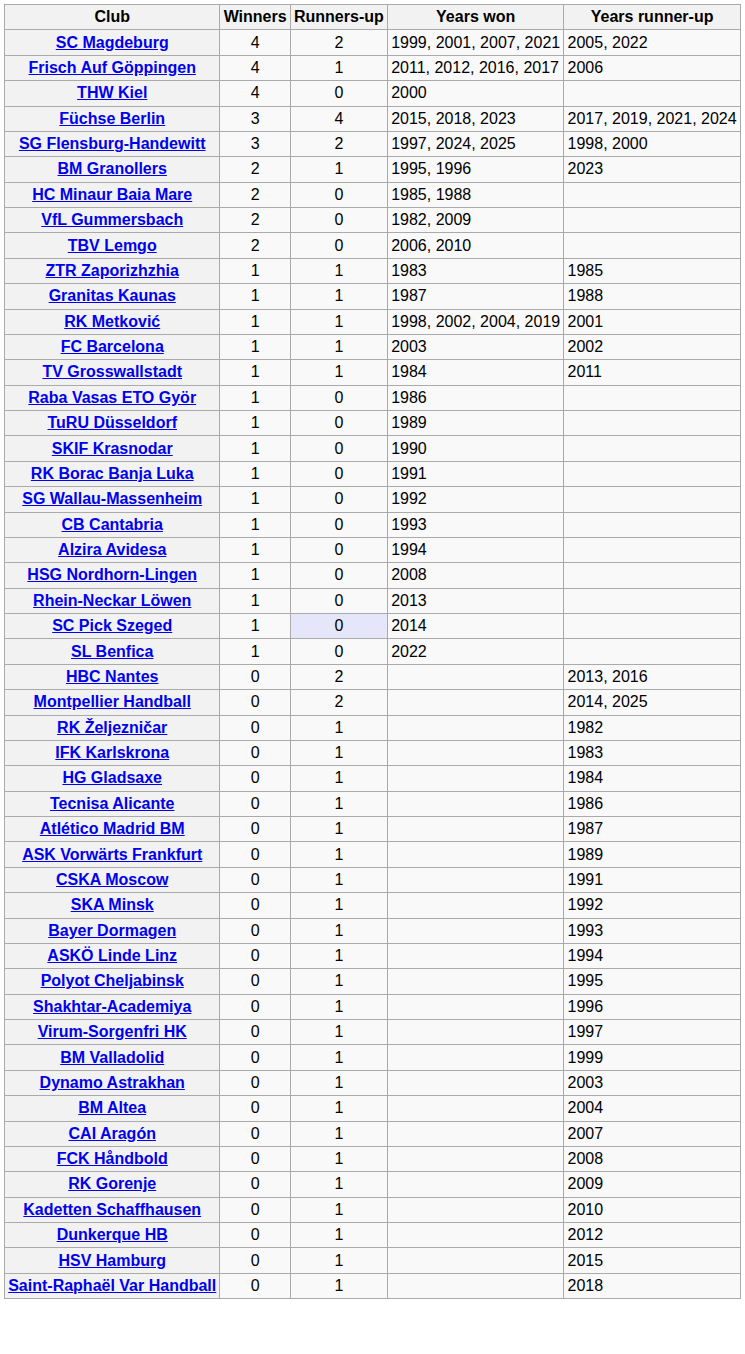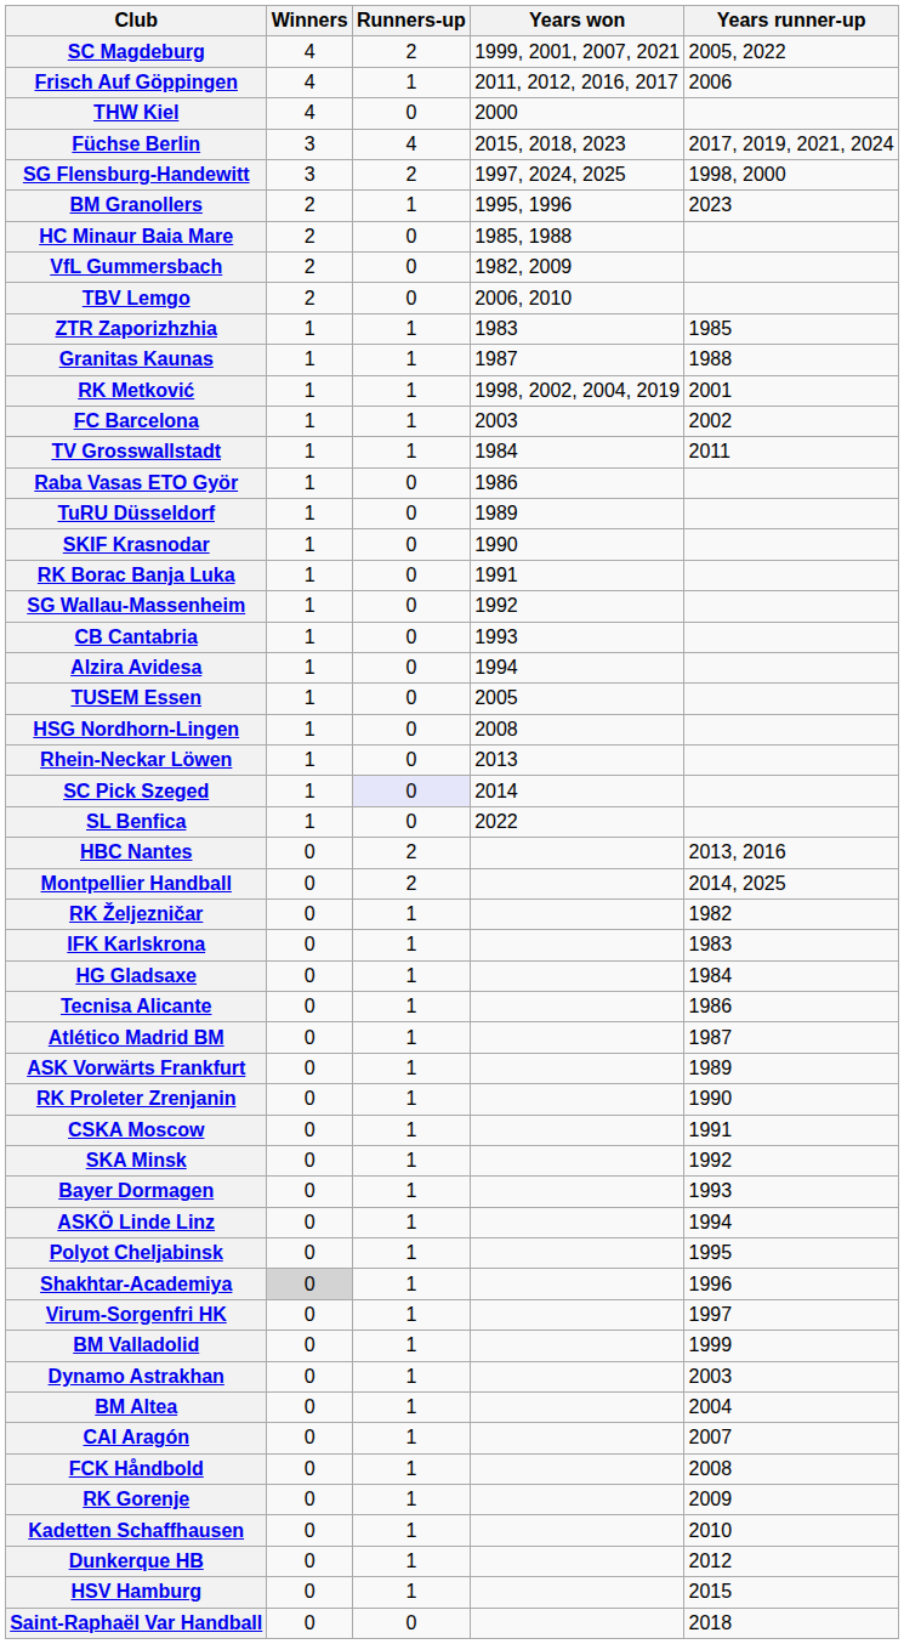+ row: TUSEM Essen | 1 | 0 | 2005
+ row: RK Proleter Zrenjanin | 0 | 1 | 1990
Shakhtar-Academiya | Winners: no background -> lightgrey background
Saint-Raphaël Var Handball | Runners-up: 1 -> 0
